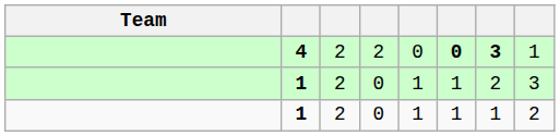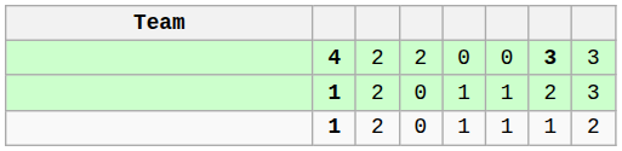4 | column 6: bold -> normal
4 | column 8: 1 -> 3
